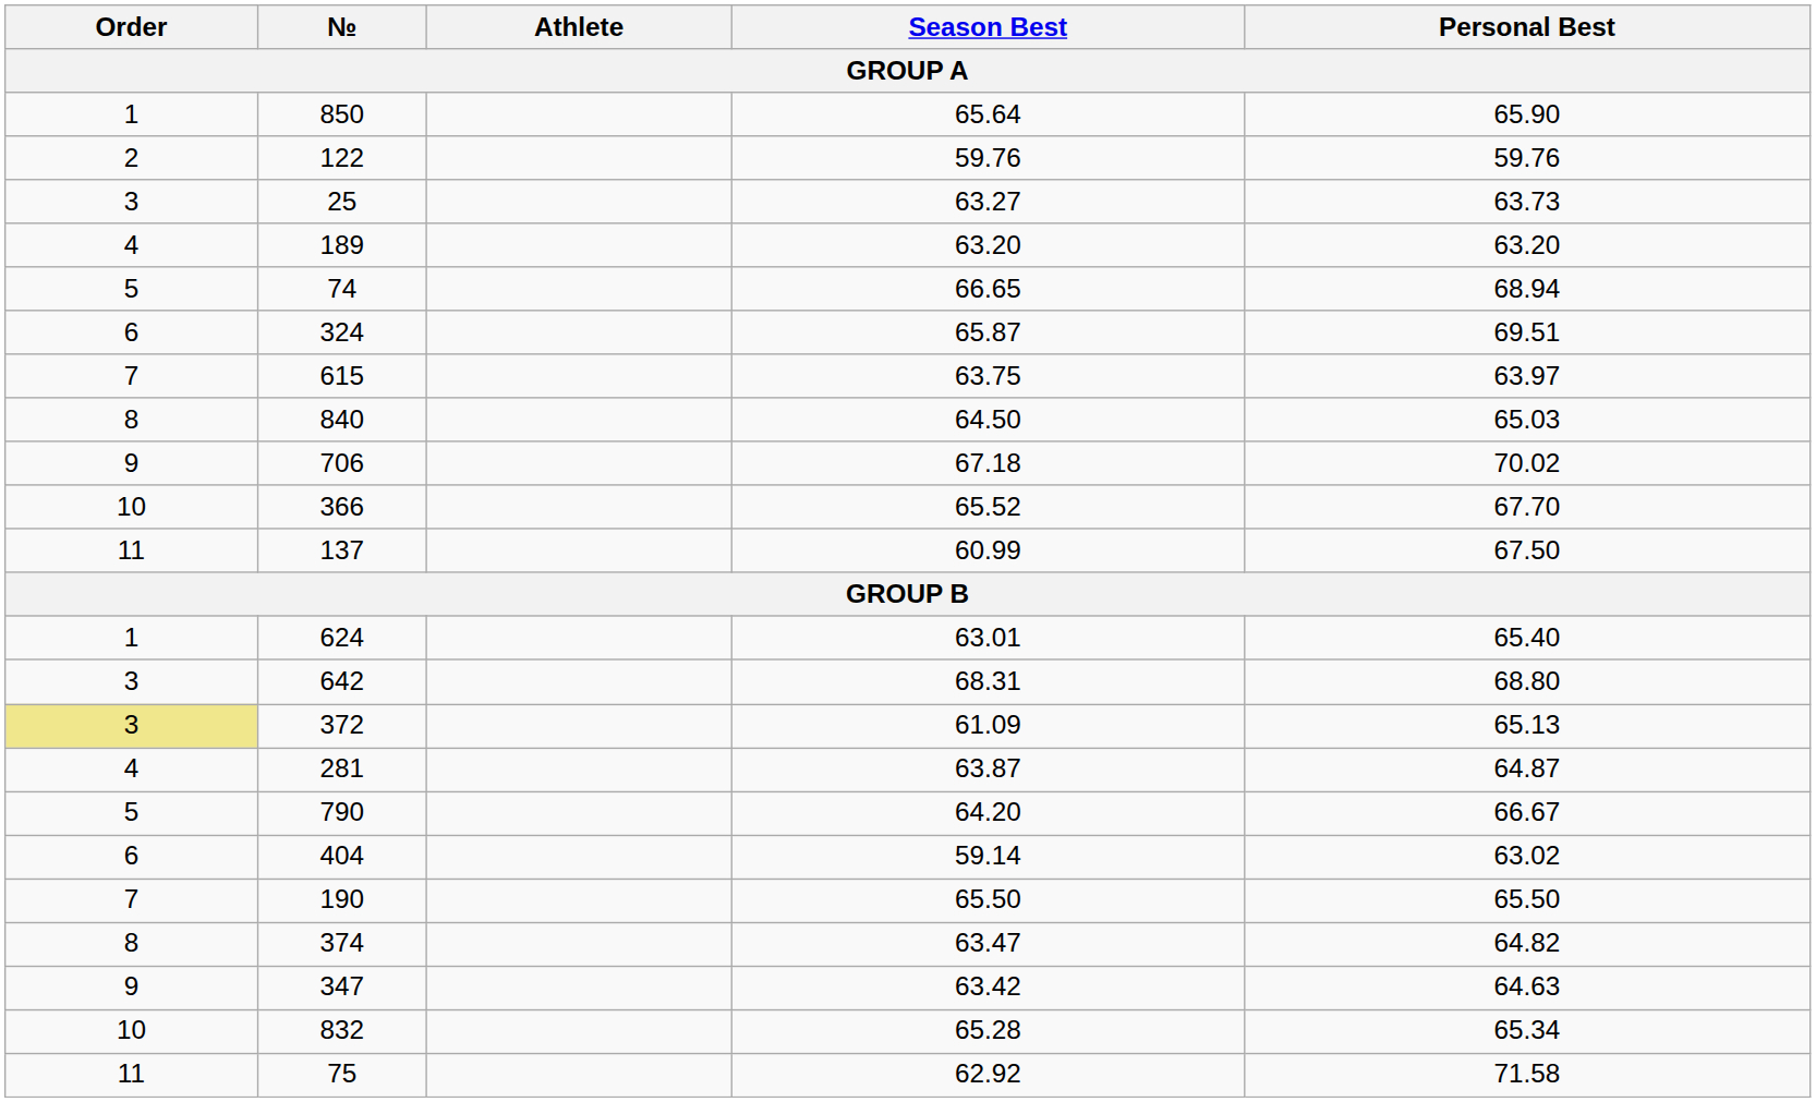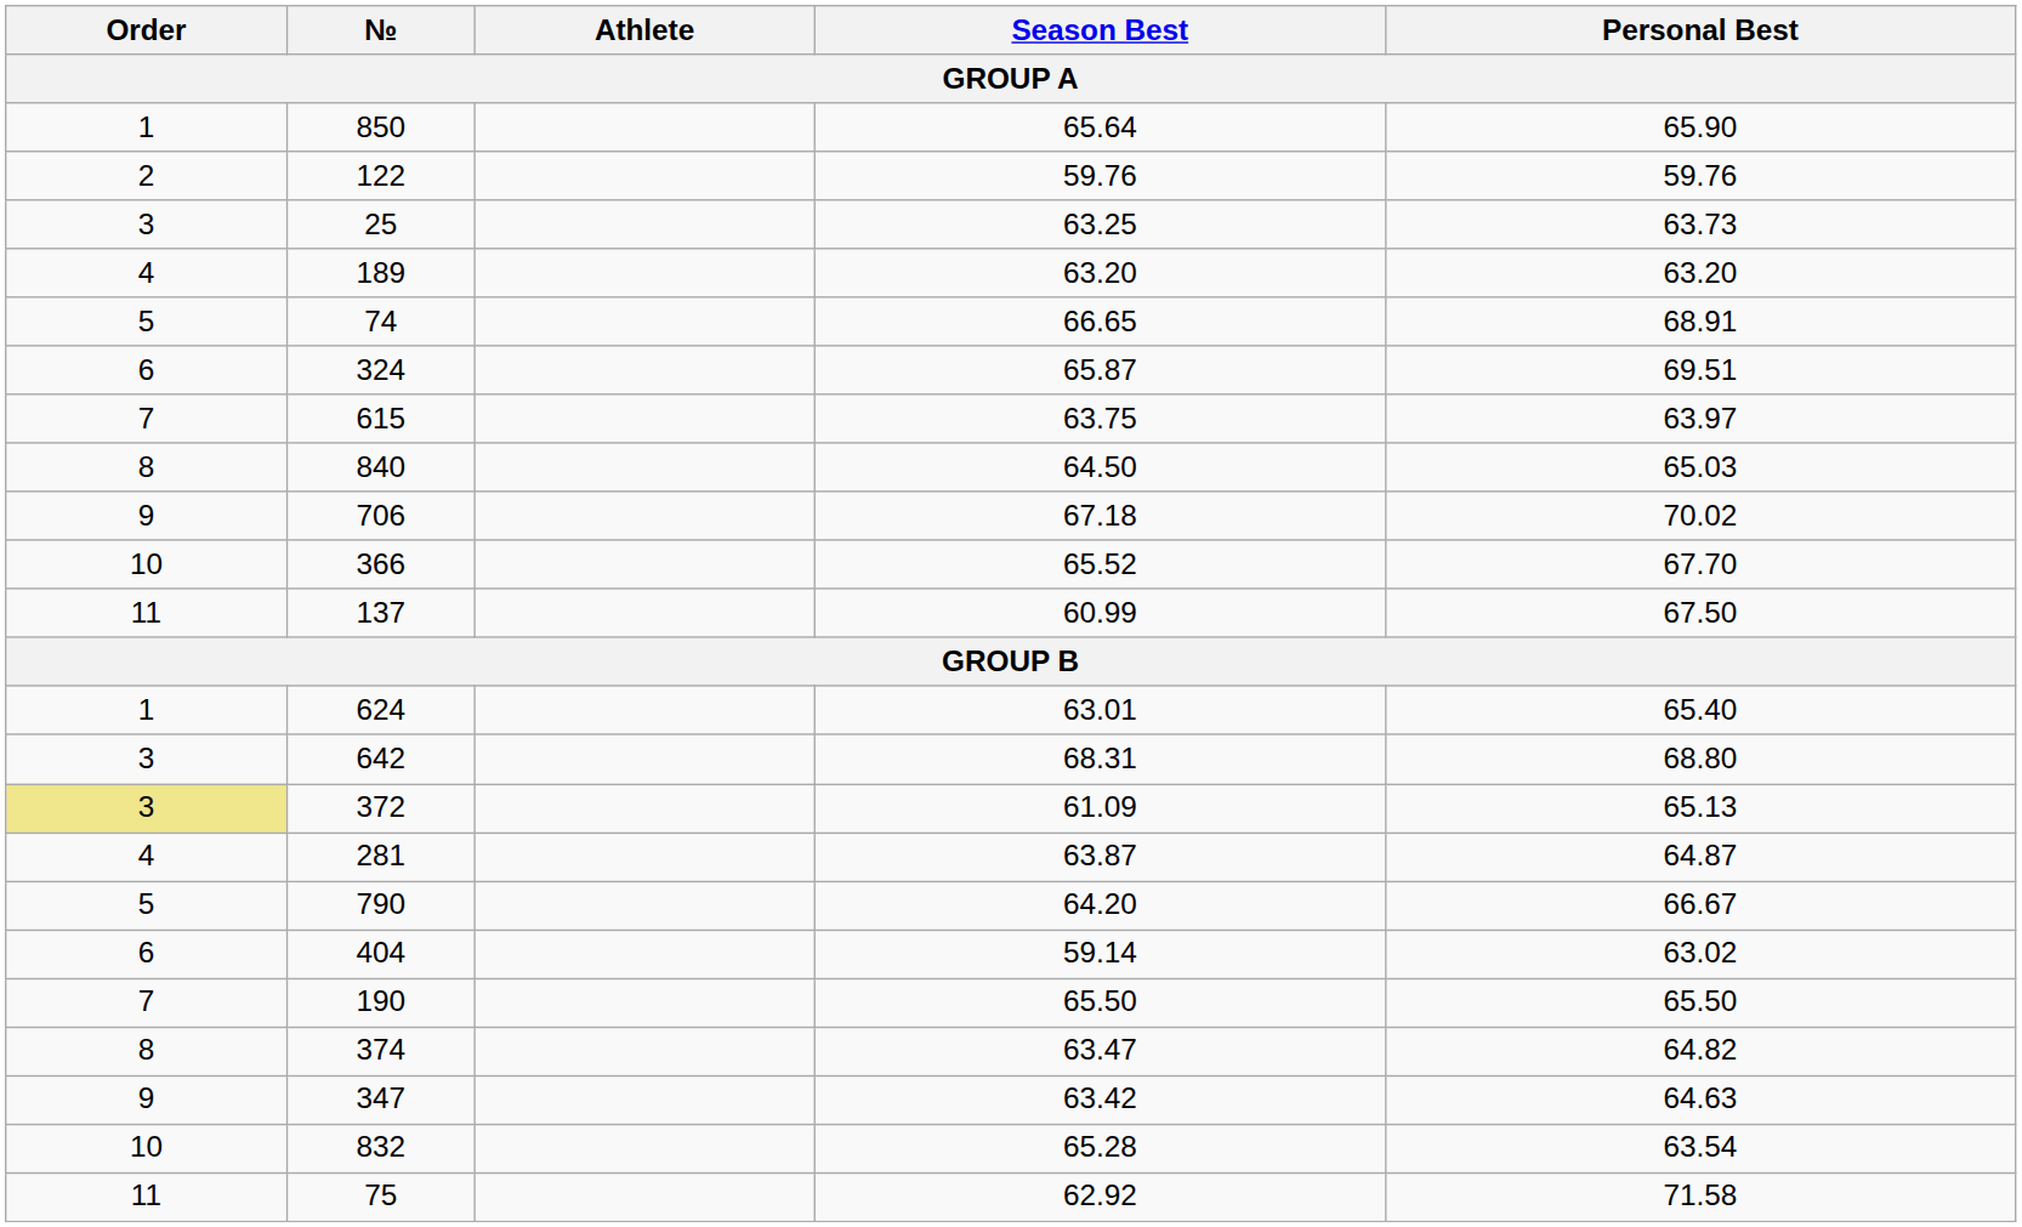25 | Season Best: 63.27 -> 63.25
74 | Personal Best: 68.94 -> 68.91
832 | Personal Best: 65.34 -> 63.54
